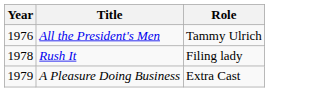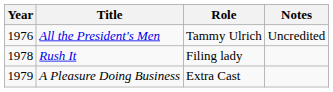+ column: Notes | Uncredited
